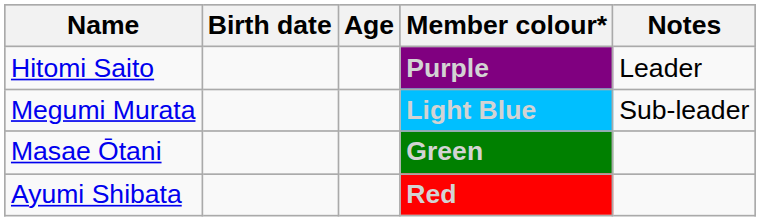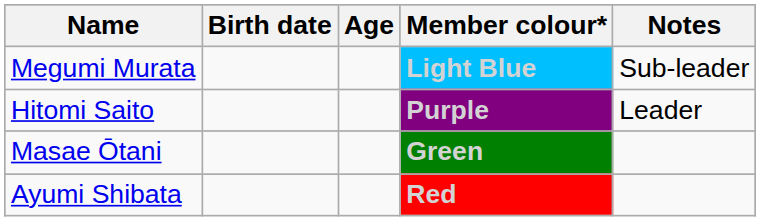rows swapped: Hitomi Saito <-> Megumi Murata
